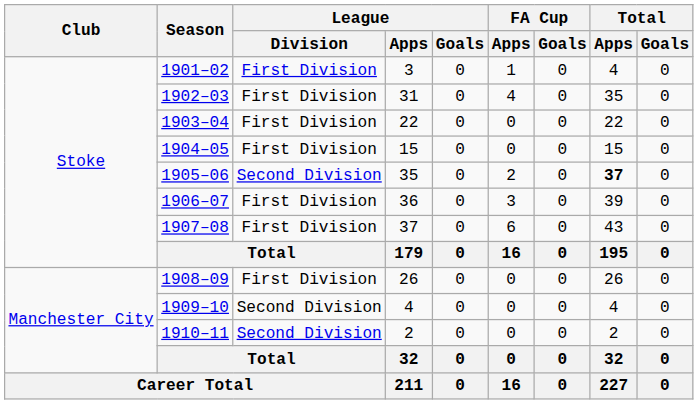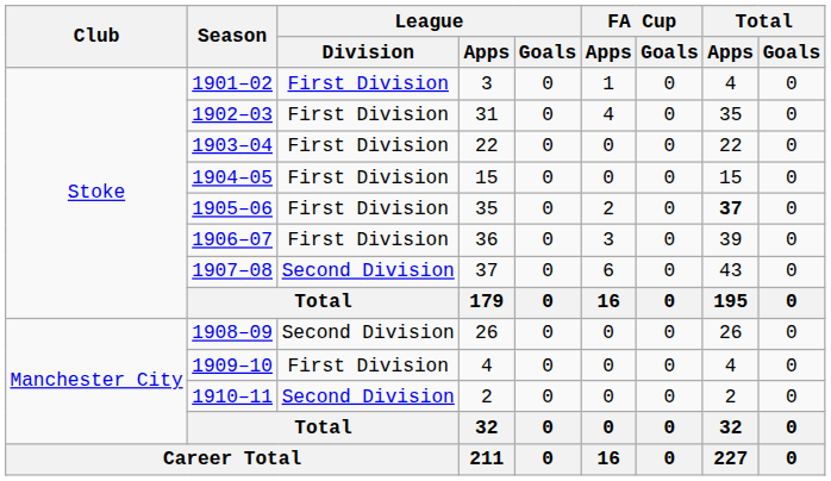1905–06 | League / Division: Second Division -> First Division
1907–08 | League / Division: First Division -> Second Division
1908–09 | League / Division: First Division -> Second Division
1909–10 | League / Division: Second Division -> First Division
